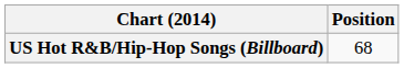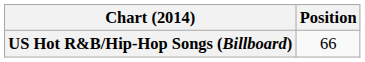US Hot R&B/Hip-Hop Songs (Billboard) | Position: 68 -> 66
